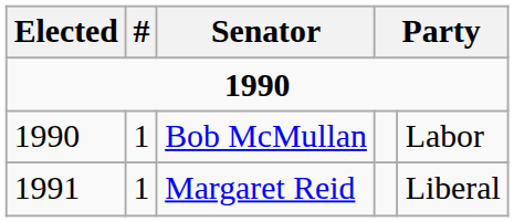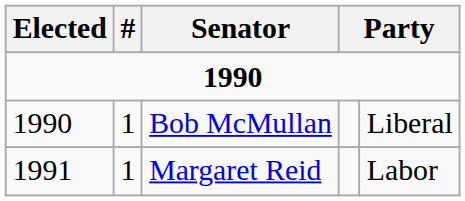Bob McMullan | column 5: Labor -> Liberal
Margaret Reid | column 5: Liberal -> Labor
